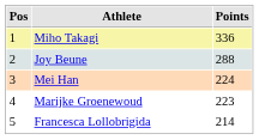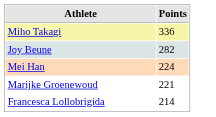- column: Pos | 1 | 2 | 3 | 4 | 5
Joy Beune | Points: 288 -> 282
Marijke Groenewoud | Points: 223 -> 221
